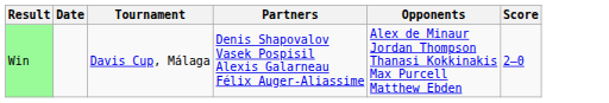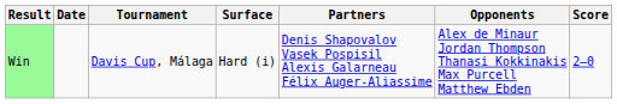+ column: Surface | Hard (i)
